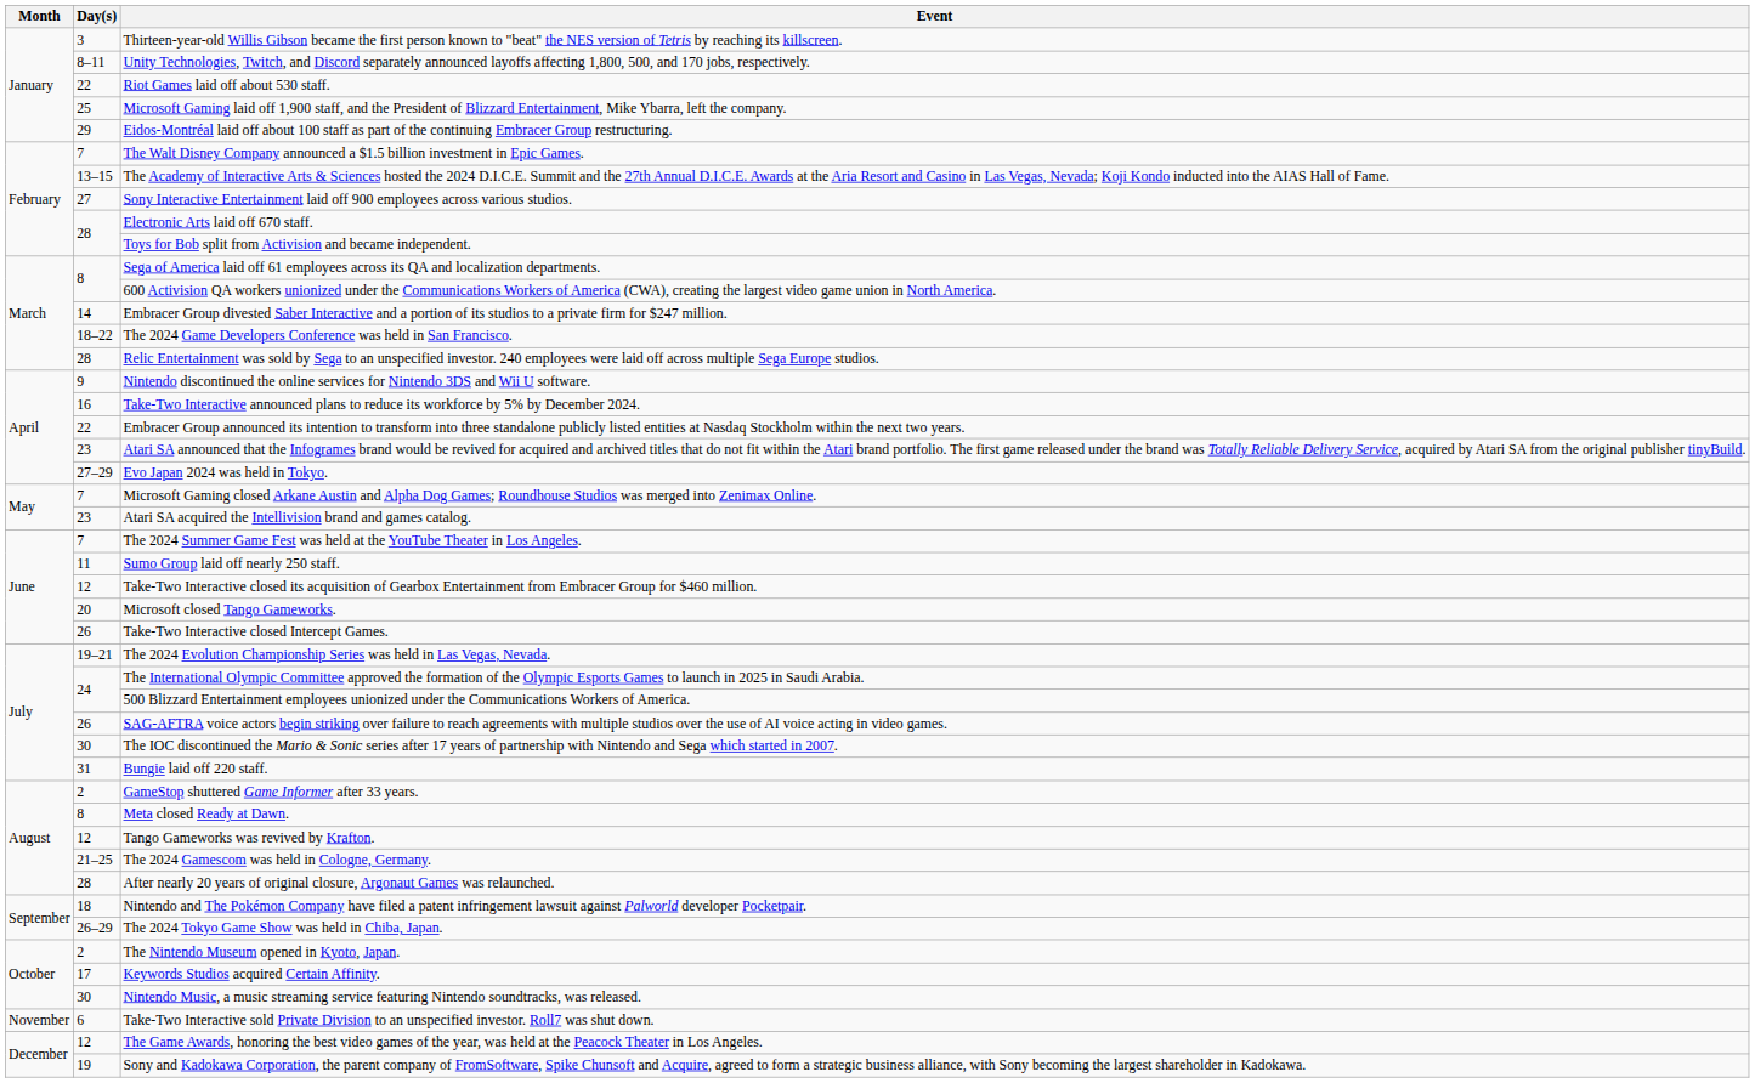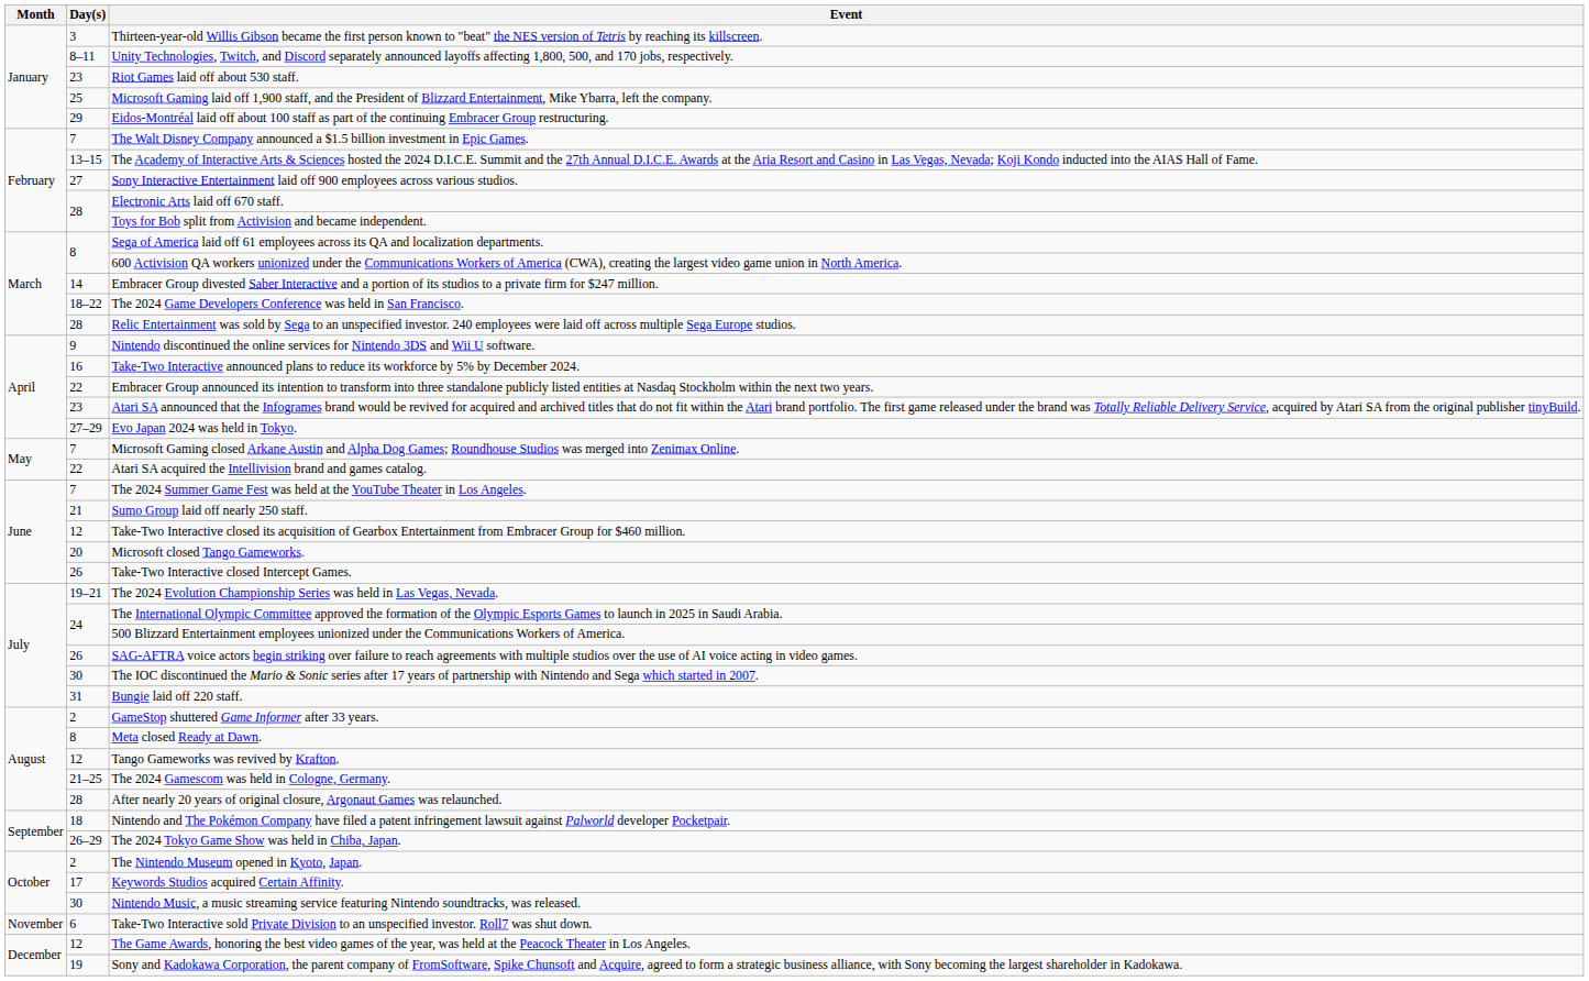Riot Games laid off about 530 staff. | Day(s): 22 -> 23
Atari SA acquired the Intellivision brand and games catalog. | Day(s): 23 -> 22
Sumo Group laid off nearly 250 staff. | Day(s): 11 -> 21
